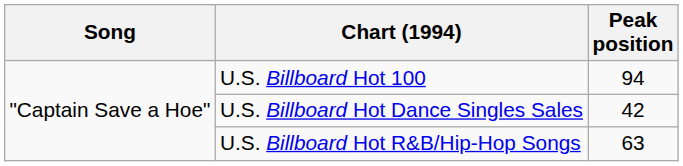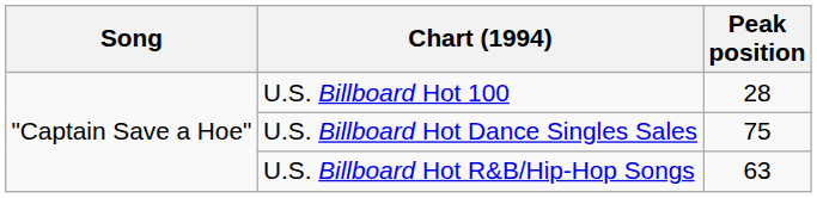U.S. Billboard Hot 100 | Peak position: 94 -> 28
U.S. Billboard Hot Dance Singles Sales | Peak position: 42 -> 75
